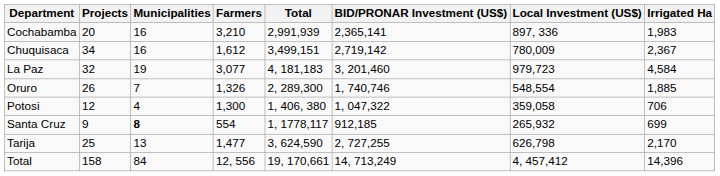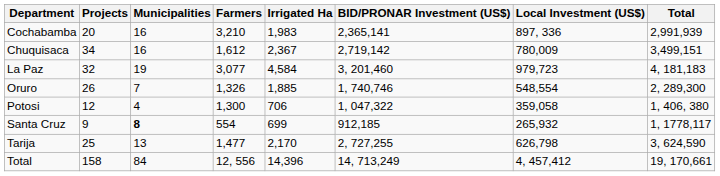columns swapped: Irrigated Ha <-> Total
